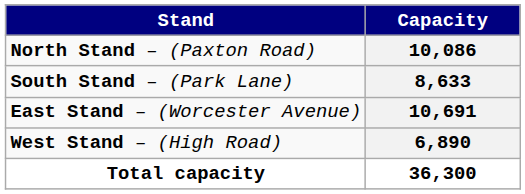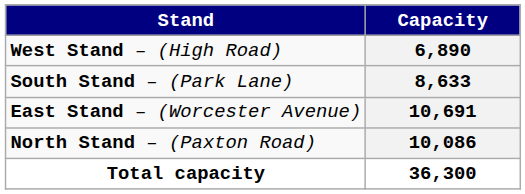rows swapped: 10,086 <-> 6,890
